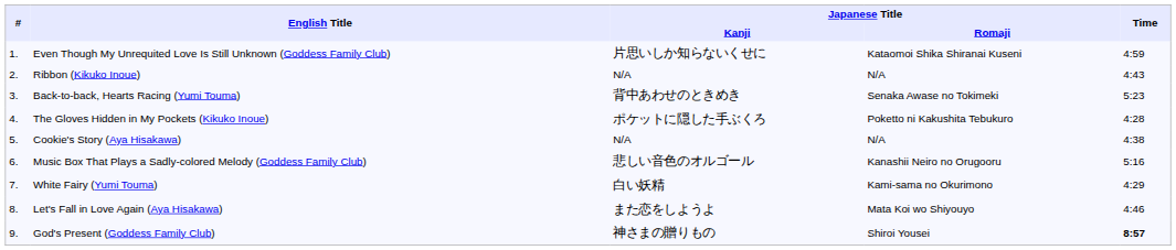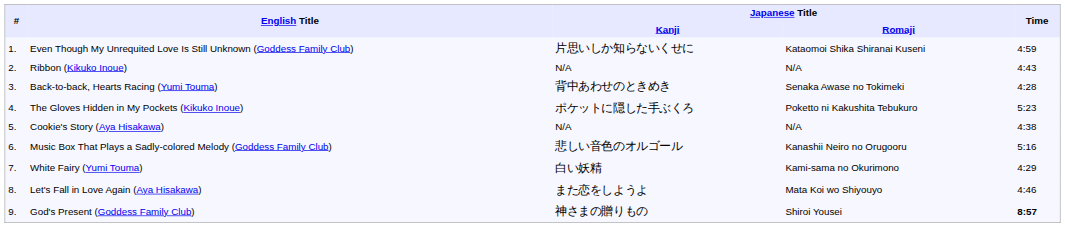Back-to-back, Hearts Racing (Yumi Touma) | Time: 5:23 -> 4:28
The Gloves Hidden in My Pockets (Kikuko Inoue) | Time: 4:28 -> 5:23
